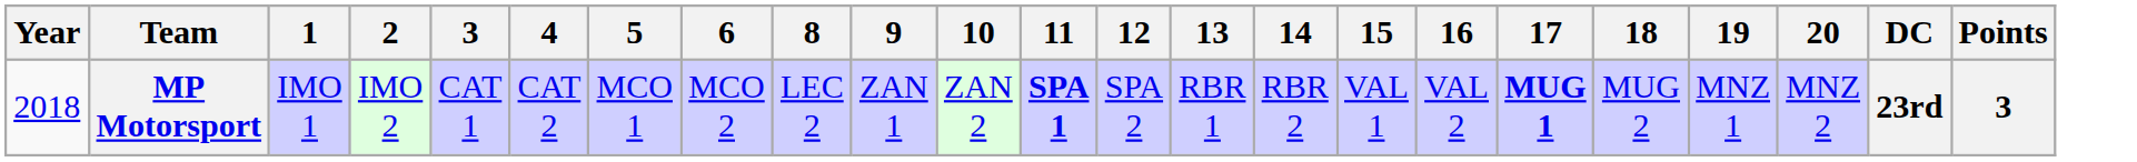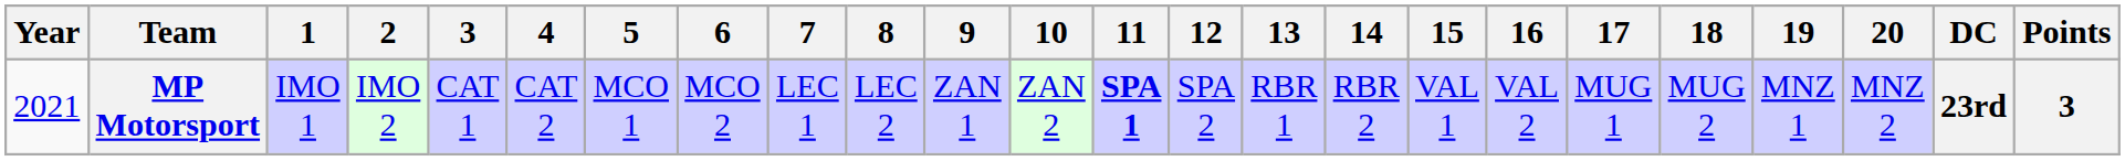+ column: 7 | LEC 1
MP Motorsport | Year: 2018 -> 2021
MP Motorsport | 17: bold -> normal
